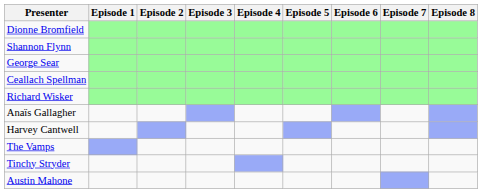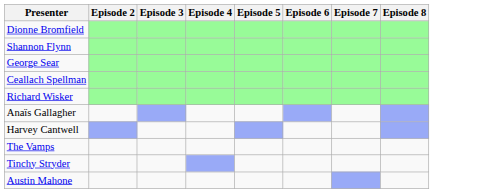- column: Episode 1
